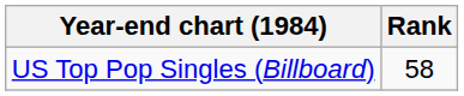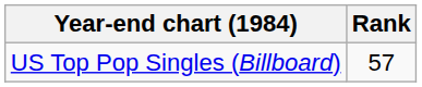US Top Pop Singles (Billboard) | Rank: 58 -> 57
